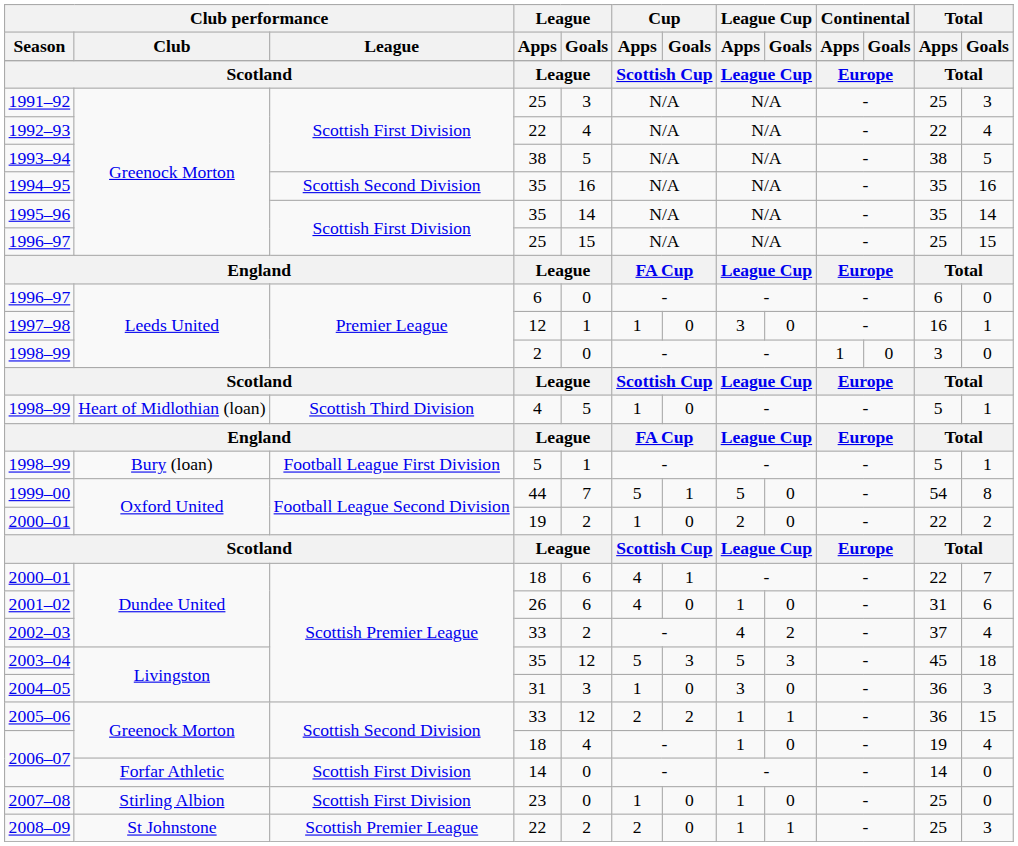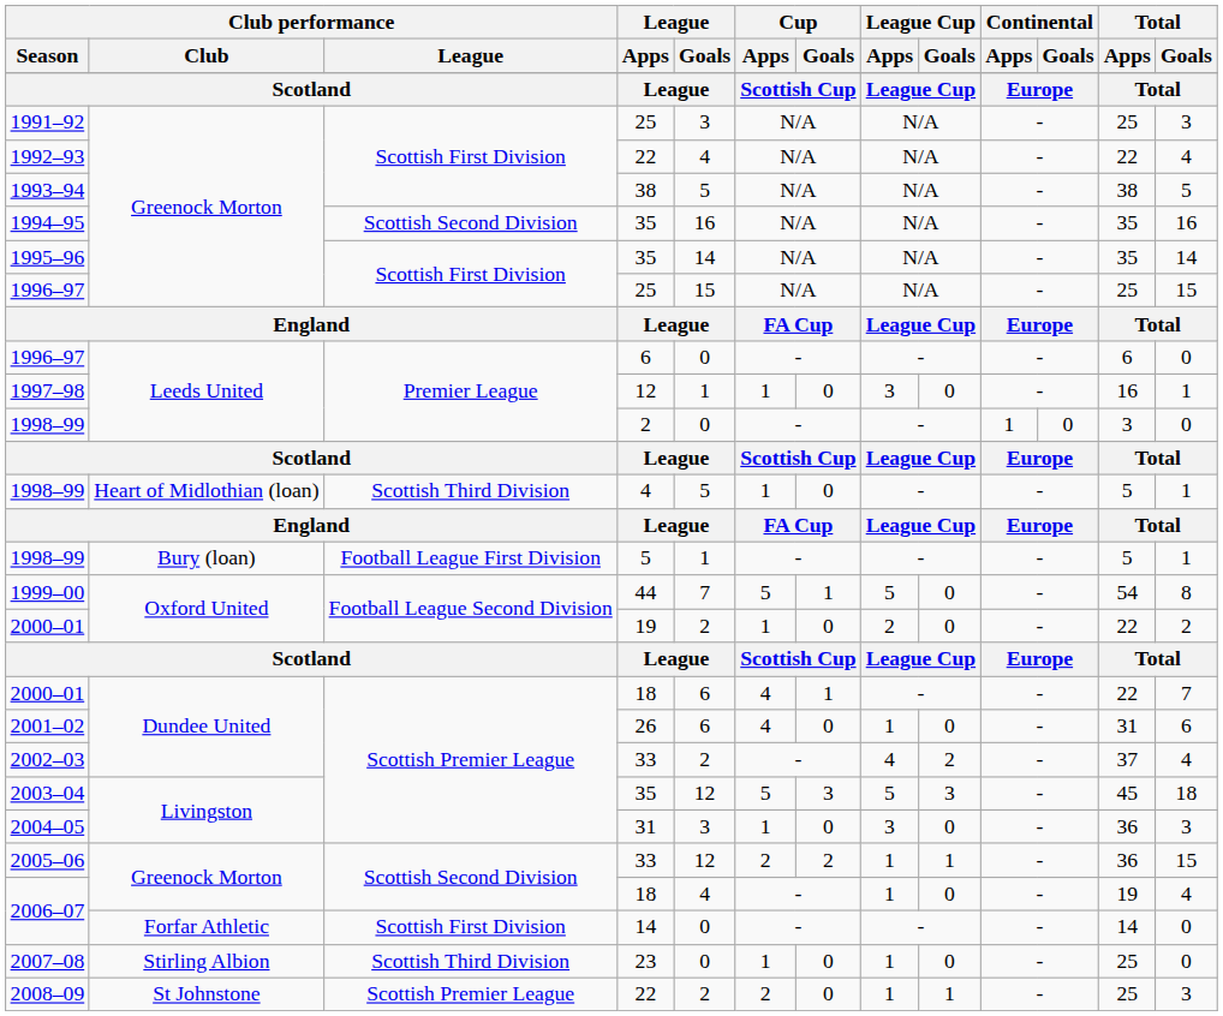2007–08 | Club performance / League: Scottish First Division -> Scottish Third Division
